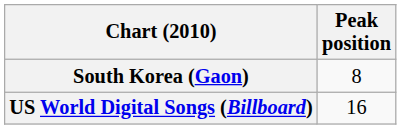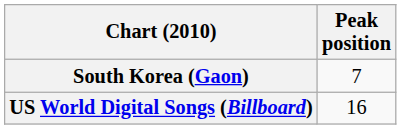South Korea (Gaon) | Peak position: 8 -> 7
